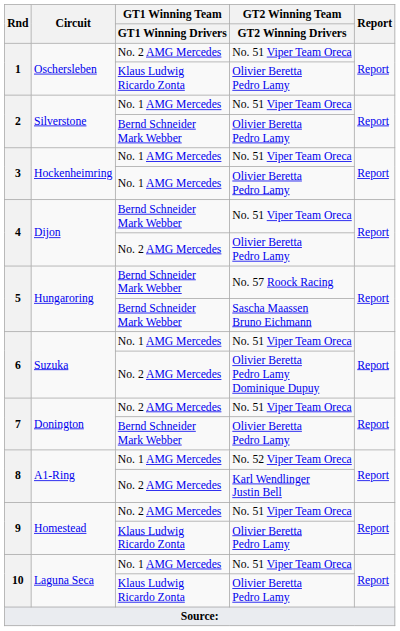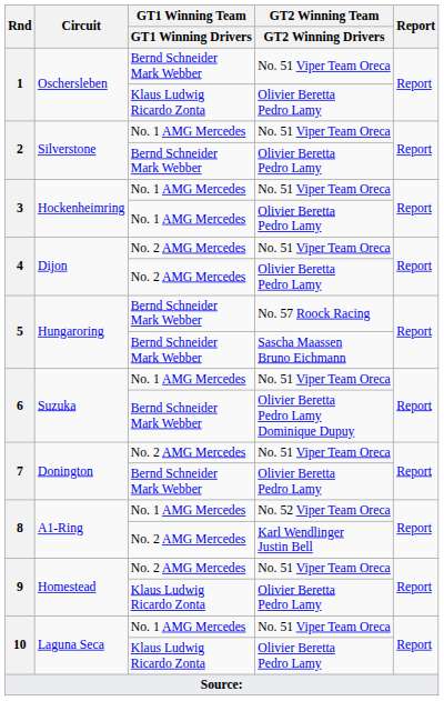1 / No. 51 Viper Team Oreca | GT1 Winning Team / GT1 Winning Drivers: No. 2 AMG Mercedes -> Bernd Schneider Mark Webber
4 / No. 51 Viper Team Oreca | GT1 Winning Team / GT1 Winning Drivers: Bernd Schneider Mark Webber -> No. 2 AMG Mercedes
6 / Olivier Beretta Pedro Lamy Dominique Dupuy | GT1 Winning Team / GT1 Winning Drivers: No. 2 AMG Mercedes -> Bernd Schneider Mark Webber
